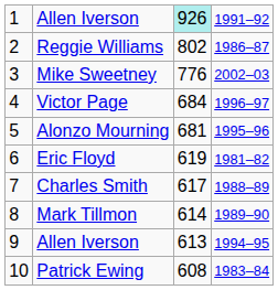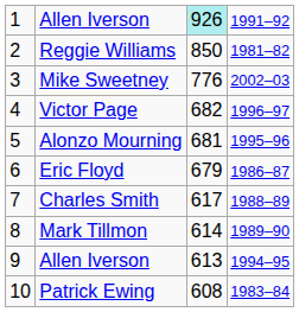Reggie Williams | column 3: 802 -> 850
Reggie Williams | column 4: 1986–87 -> 1981–82
Victor Page | column 3: 684 -> 682
Eric Floyd | column 3: 619 -> 679
Eric Floyd | column 4: 1981–82 -> 1986–87
